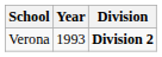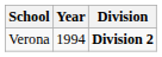Verona | Year: 1993 -> 1994
